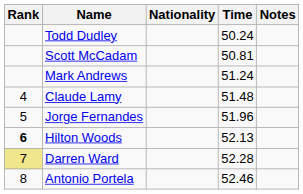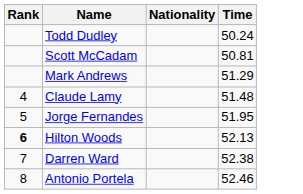- column: Notes
Mark Andrews | Time: 51.24 -> 51.29
Jorge Fernandes | Time: 51.96 -> 51.95
Darren Ward | Rank: khaki background -> no background
Darren Ward | Time: 52.28 -> 52.38
